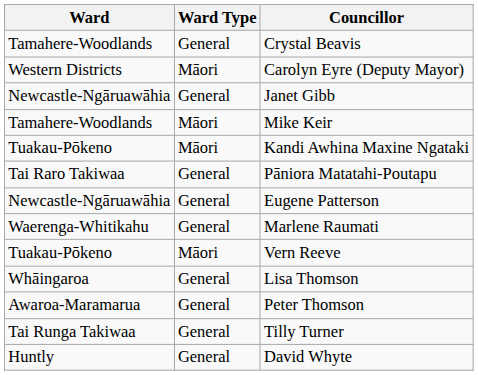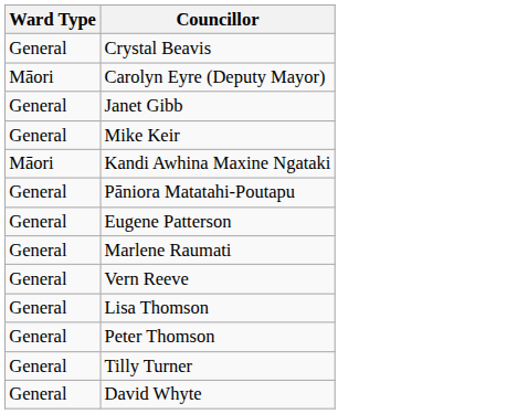- column: Ward | Tamahere-Woodlands | Western Districts | Newcastle-Ngāruawāhia | Tamahere-Woodlands | Tuakau-Pōkeno | Tai Raro Takiwaa | Newcastle-Ngāruawāhia | Waerenga-Whitikahu | Tuakau-Pōkeno | Whāingaroa | Awaroa-Maramarua | Tai Runga Takiwaa | Huntly
Mike Keir | Ward Type: Māori -> General
Vern Reeve | Ward Type: Māori -> General
